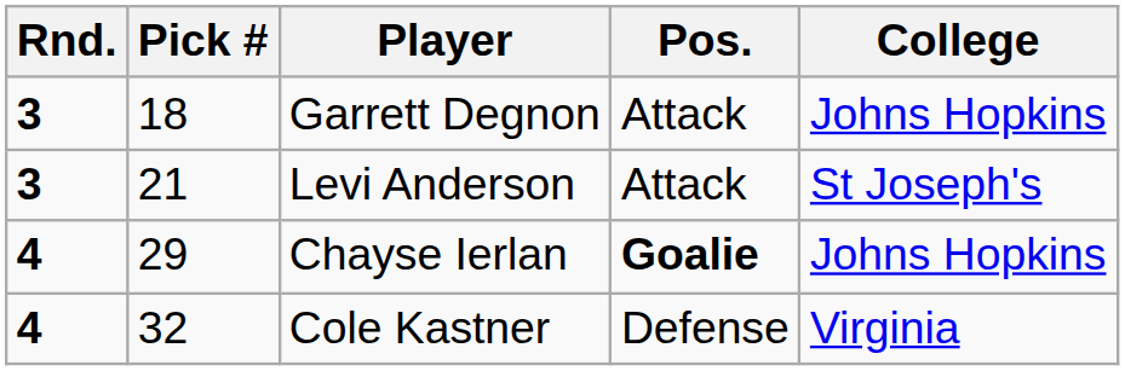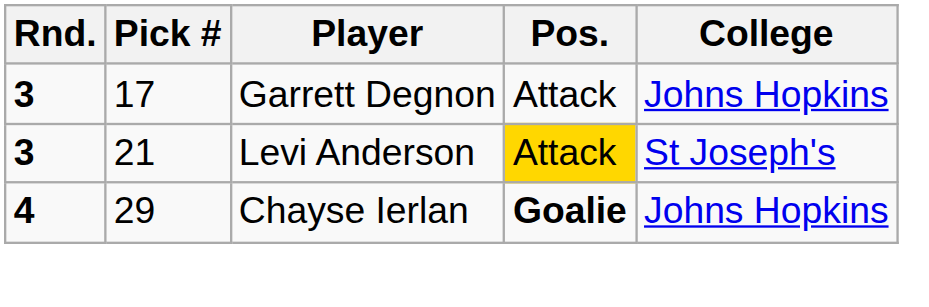Garrett Degnon | Pick #: 18 -> 17
Levi Anderson | Pos.: no background -> gold background
- row: 4 | 32 | Cole Kastner | Defense | Virginia
